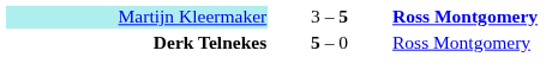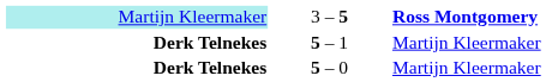+ row: Derk Telnekes | 5 – 1 | Martijn Kleermaker
5 – 0 | column 3: Ross Montgomery -> Martijn Kleermaker
